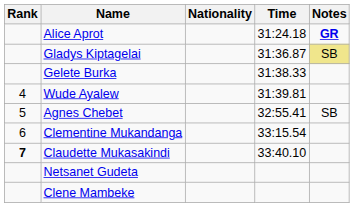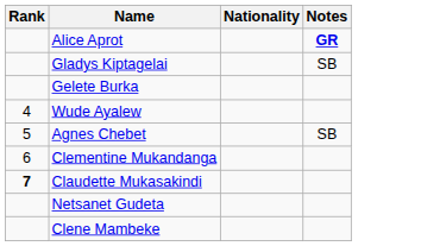- column: Time | 31:24.18 | 31:36.87 | 31:38.33 | 31:39.81 | 32:55.41 | 33:15.54 | 33:40.10
Gladys Kiptagelai | Notes: khaki background -> no background
